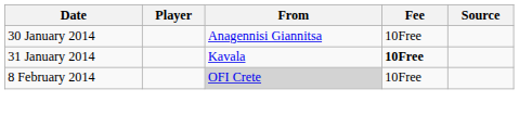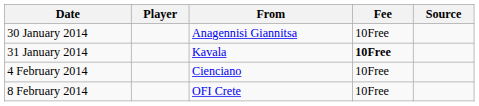+ row: 4 February 2014 | Cienciano | 10Free
8 February 2014 | From: lightgrey background -> no background
